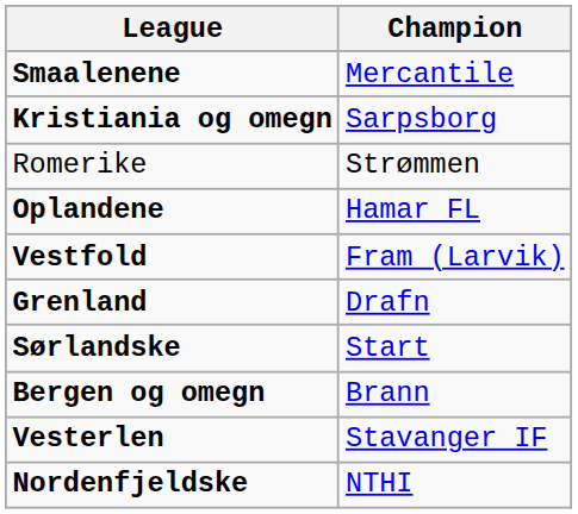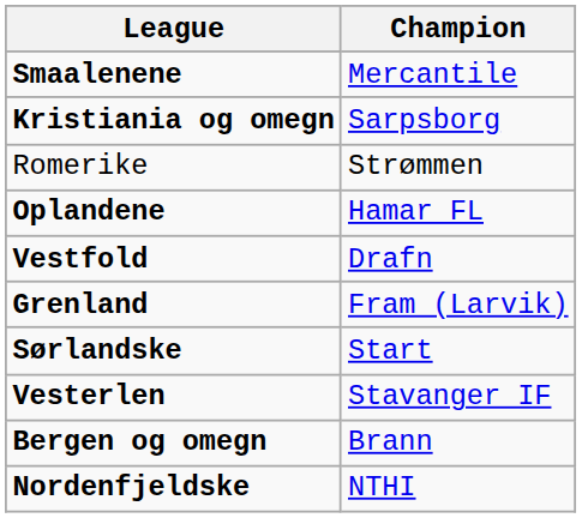Vestfold | Champion: Fram (Larvik) -> Drafn
Grenland | Champion: Drafn -> Fram (Larvik)
rows swapped: Vesterlen <-> Bergen og omegn
